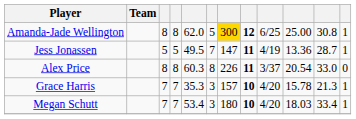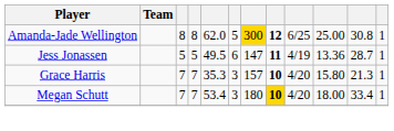Jess Jonassen | column 6: 7 -> 6
- row: Alex Price | 8 | 8 | 60.3 | 8 | 226 | 11 | 3/37 | 20.54 | 33.0 | 0
Grace Harris | column 10: 15.78 -> 15.80
Megan Schutt | column 8: no background -> gold background
Megan Schutt | column 10: 18.03 -> 18.00
